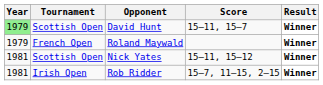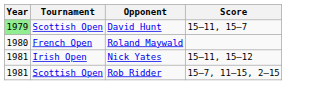- column: Result | Winner | Winner | Winner | Winner
Roland Maywald | Year: 1979 -> 1980
Nick Yates | Tournament: Scottish Open -> Irish Open
Rob Ridder | Tournament: Irish Open -> Scottish Open
